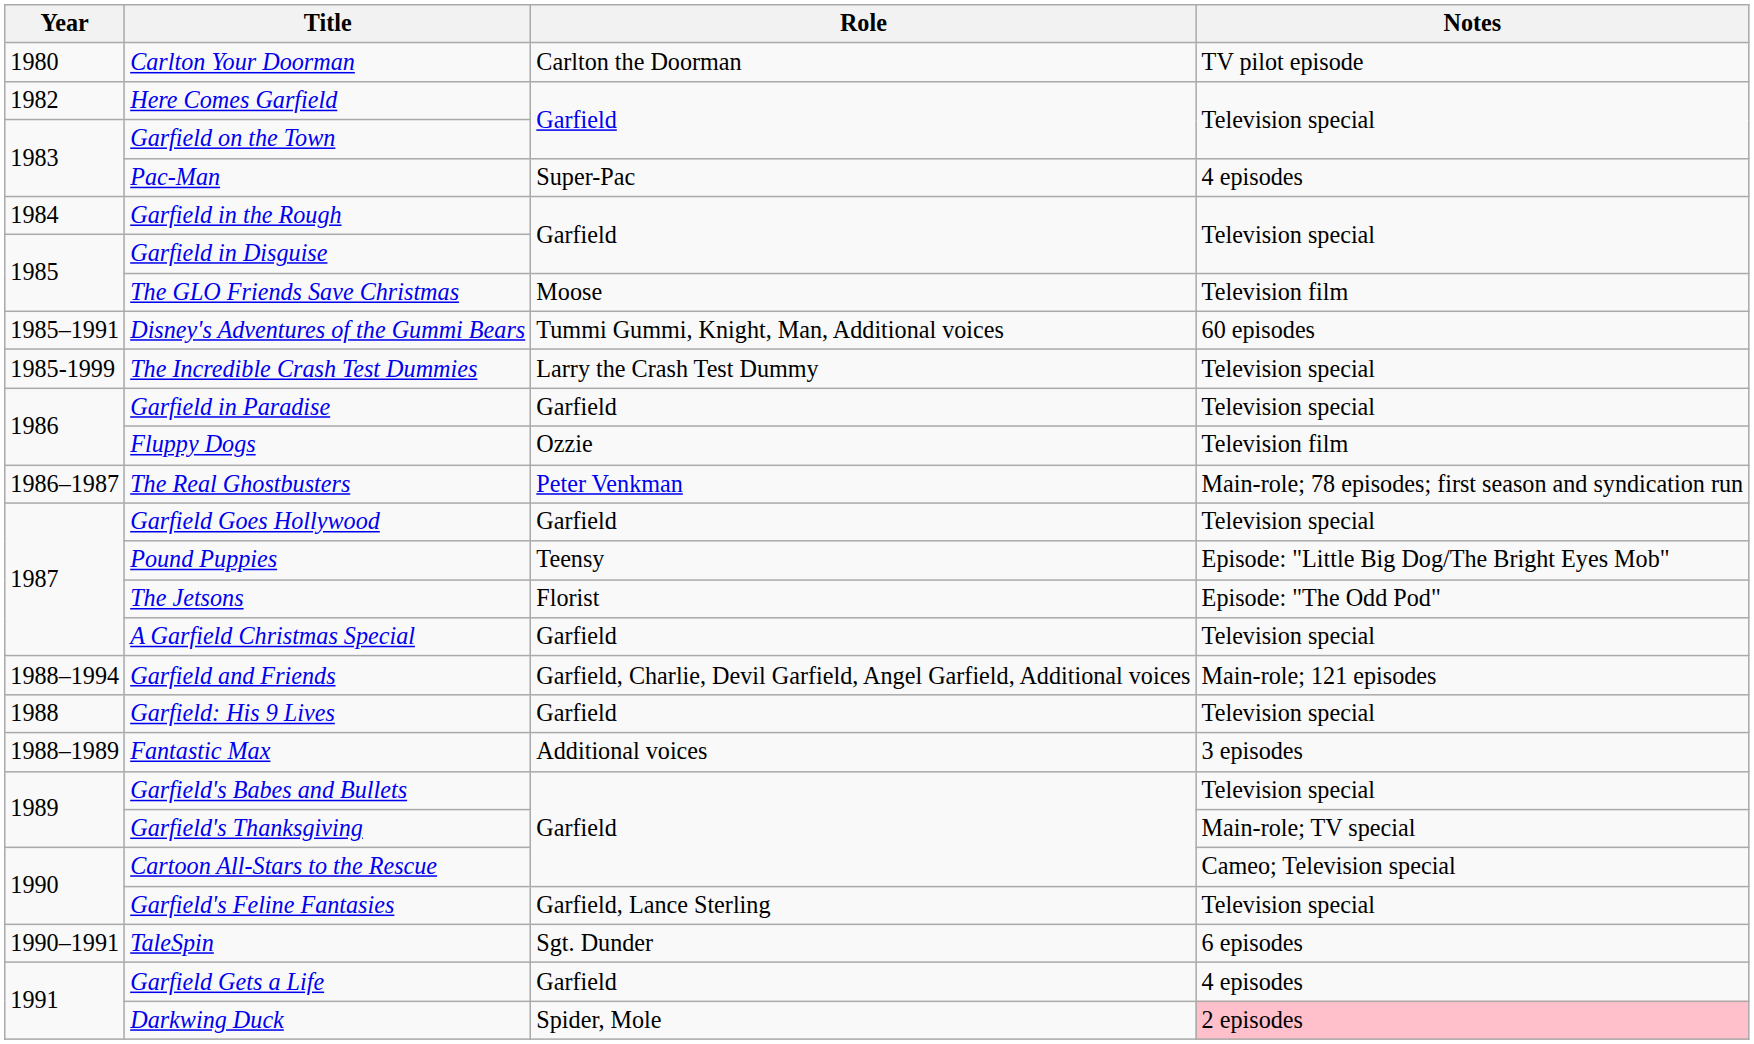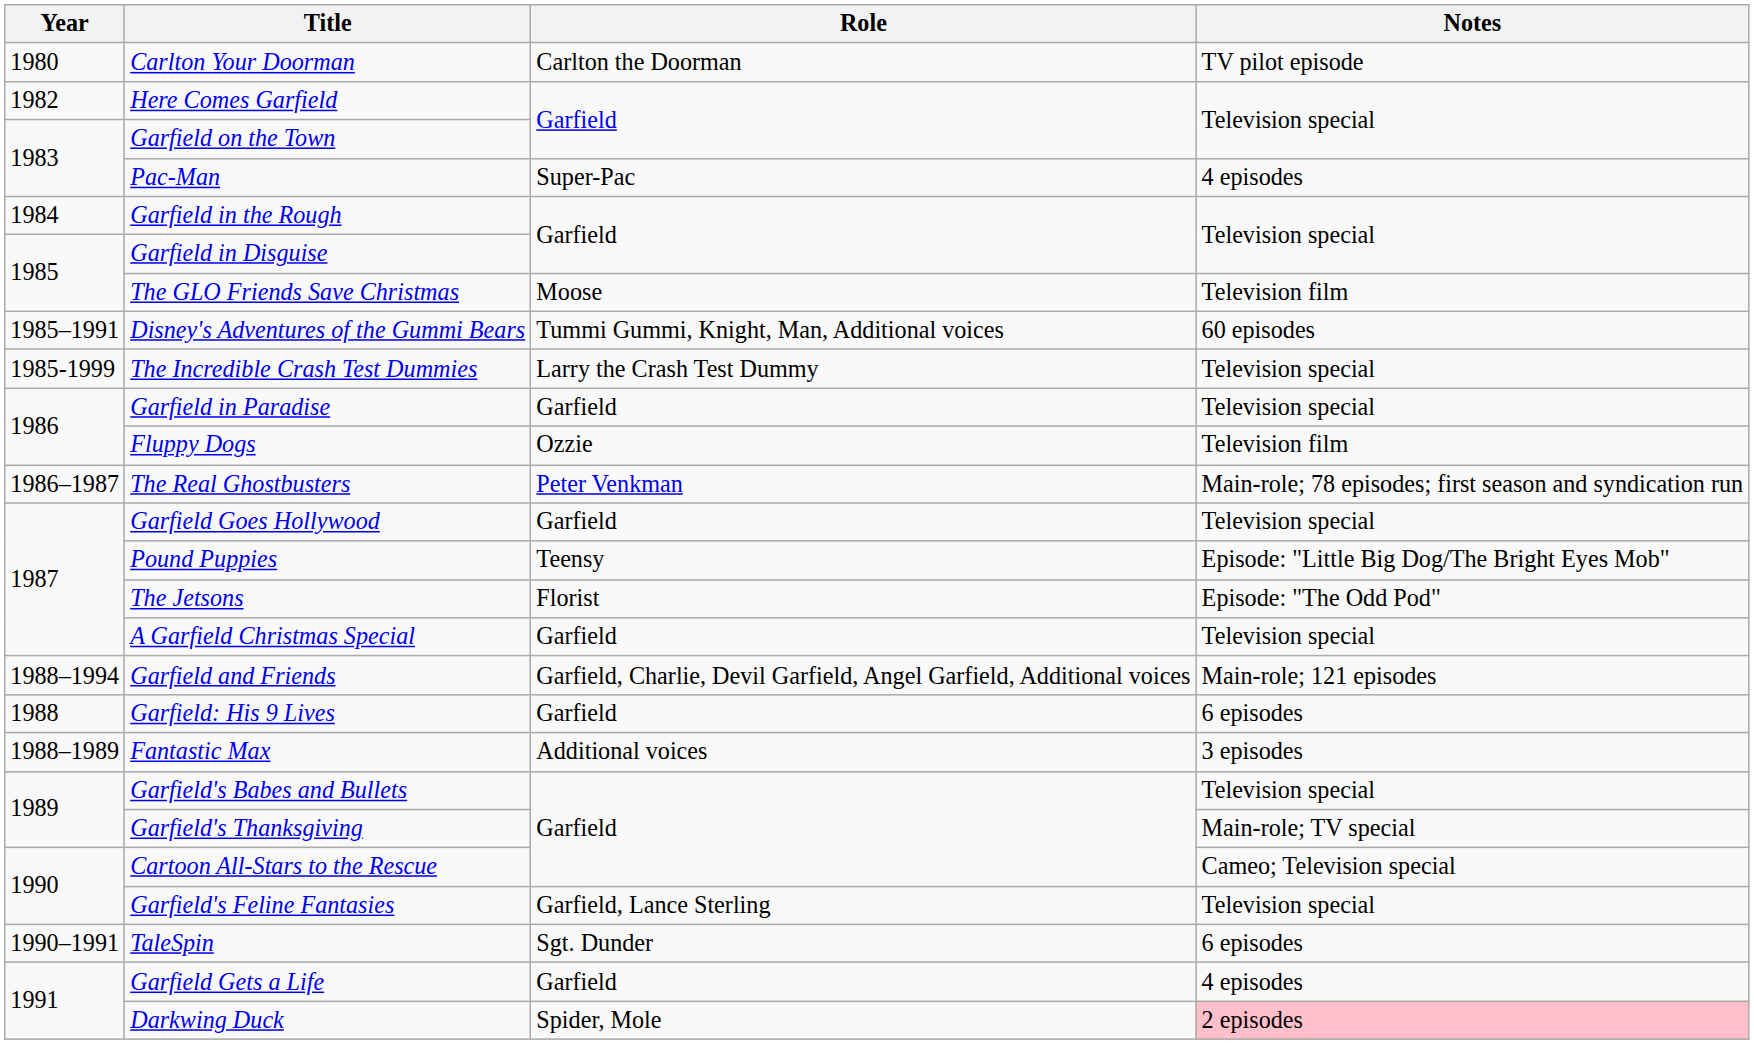Garfield: His 9 Lives | Notes: Television special -> 6 episodes
